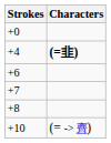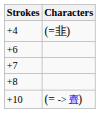- row: +0
+4 | Characters: bold -> normal
